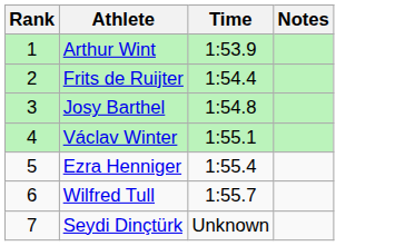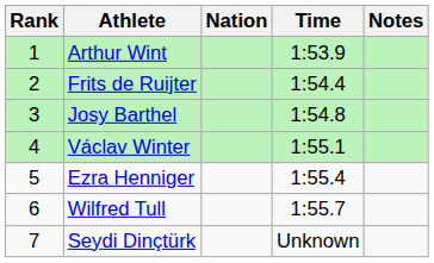+ column: Nation
